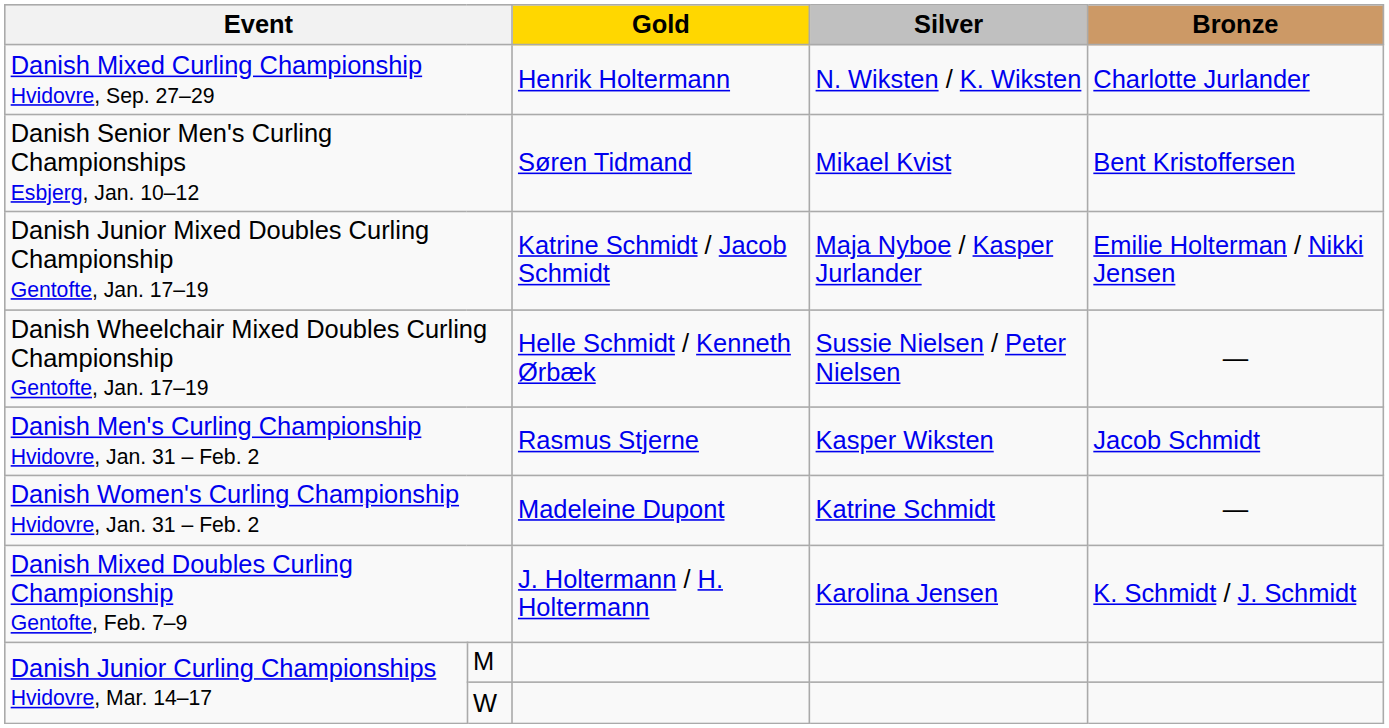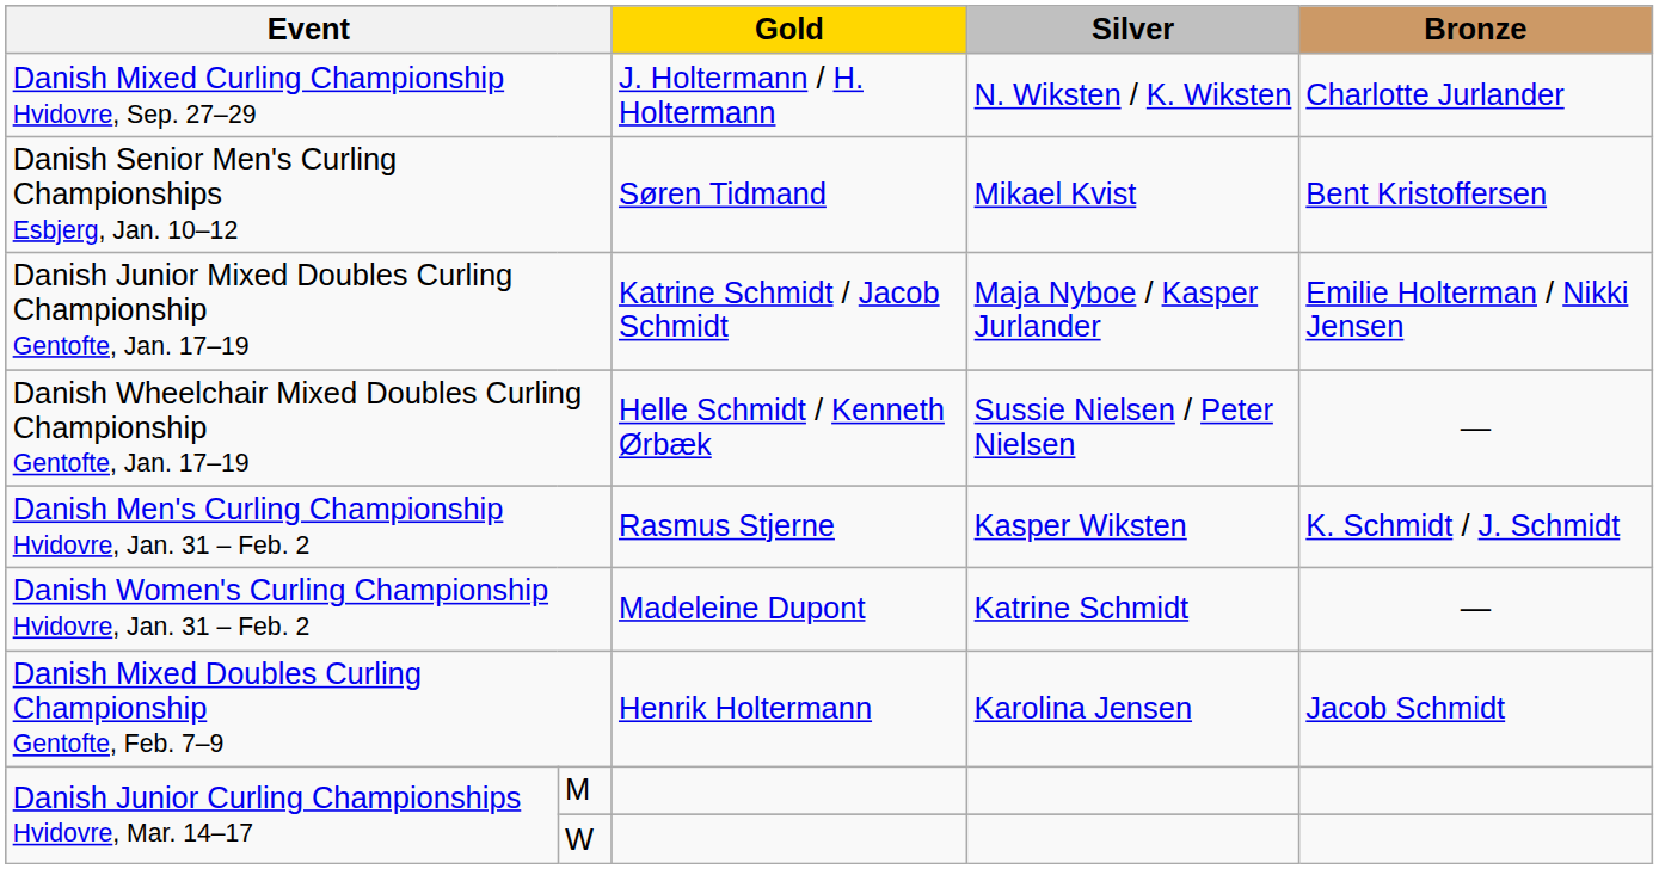Danish Mixed Curling Championship Hvidovre, Sep. 27–29 | Gold: Henrik Holtermann -> J. Holtermann / H. Holtermann
Danish Men's Curling Championship Hvidovre, Jan. 31 – Feb. 2 | Bronze: Jacob Schmidt -> K. Schmidt / J. Schmidt
Danish Mixed Doubles Curling Championship Gentofte, Feb. 7–9 | Gold: J. Holtermann / H. Holtermann -> Henrik Holtermann
Danish Mixed Doubles Curling Championship Gentofte, Feb. 7–9 | Bronze: K. Schmidt / J. Schmidt -> Jacob Schmidt
